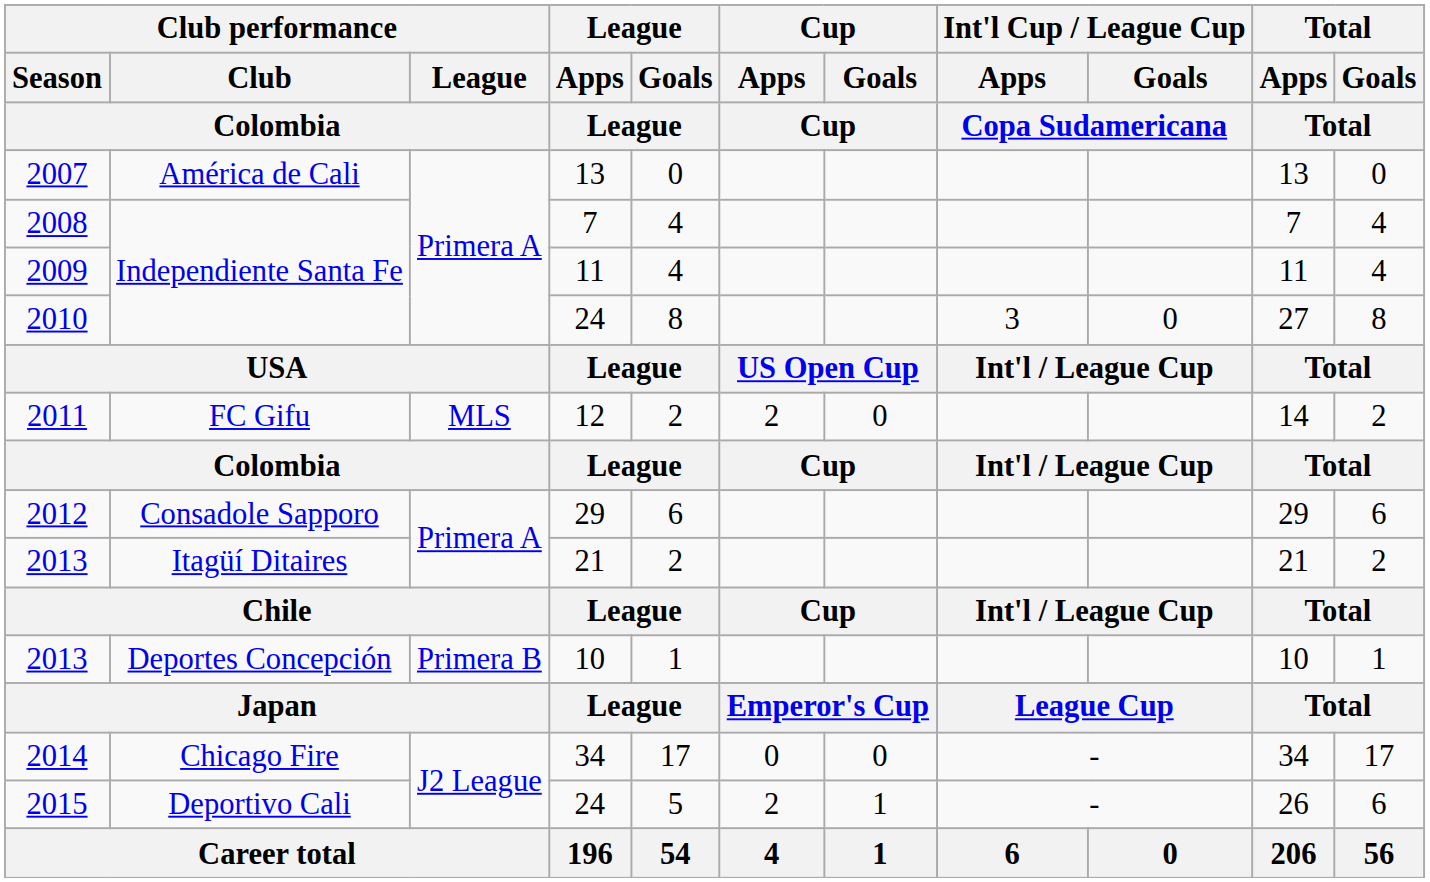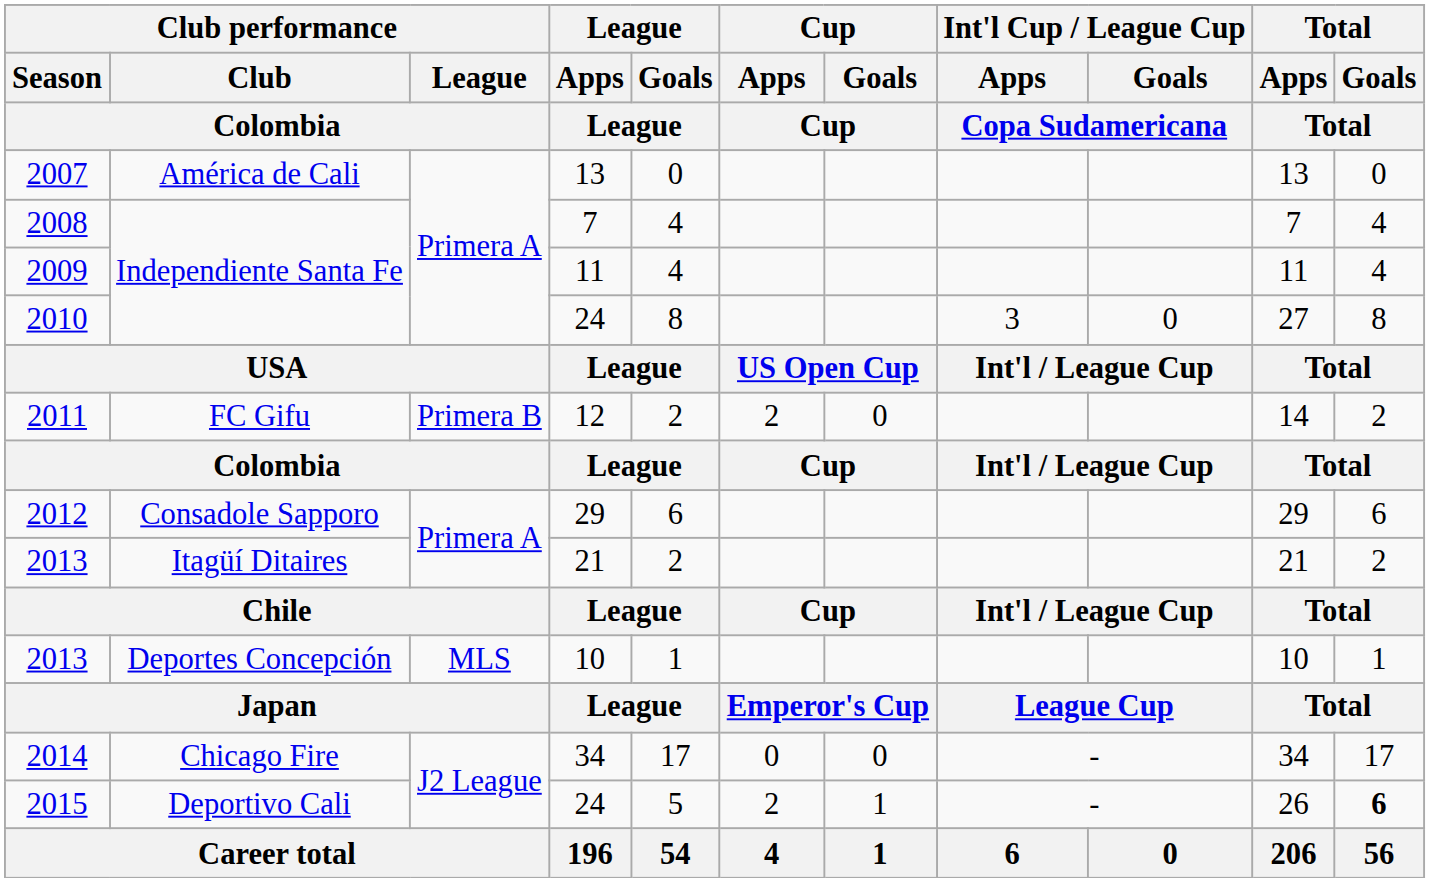2011 | Club performance / League / Colombia: MLS -> Primera B
2013 / 10 | Club performance / League / Colombia: Primera B -> MLS
2015 | Total / Goals / Total: normal -> bold
